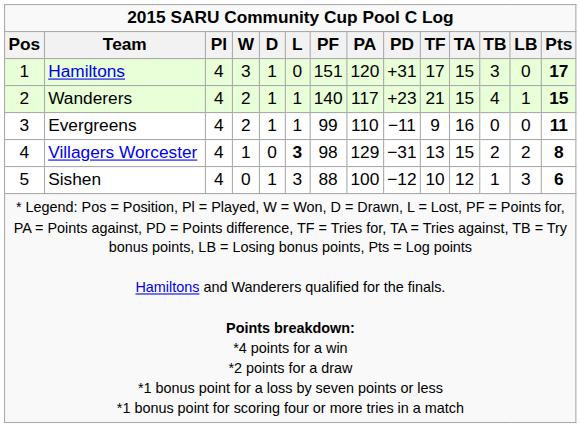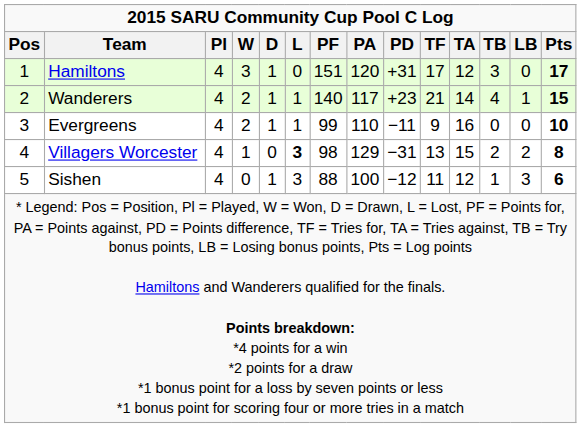Hamiltons | TA: 15 -> 12
Wanderers | TA: 15 -> 14
Evergreens | Pts: 11 -> 10
Sishen | TF: 10 -> 11
